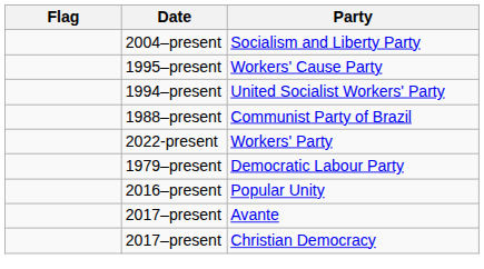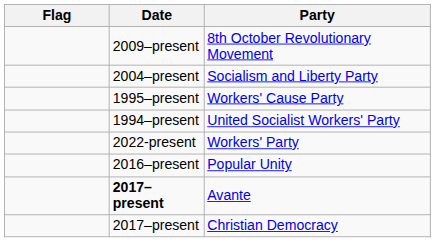+ row: 2009–present | 8th October Revolutionary Movement
- row: 1988–present | Communist Party of Brazil
- row: 1979–present | Democratic Labour Party
Avante | Date: normal -> bold
